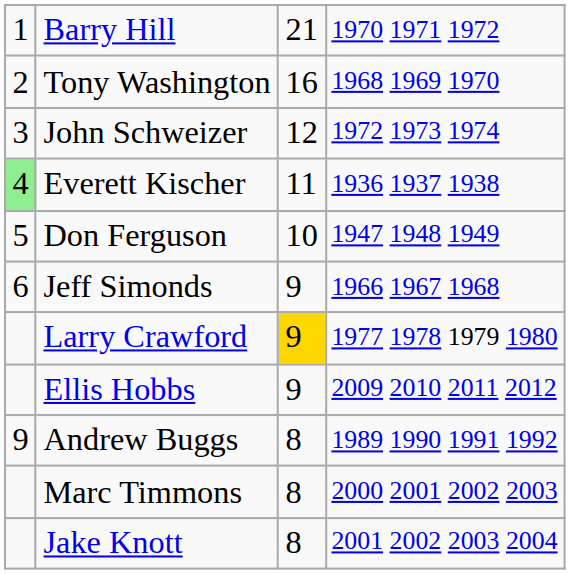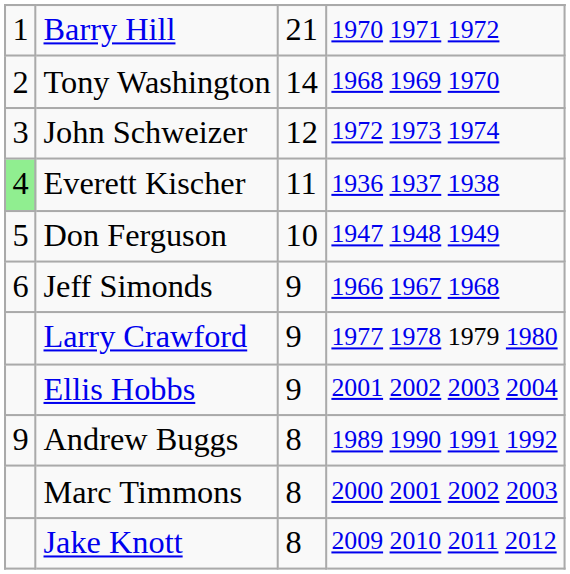Tony Washington | column 3: 16 -> 14
Larry Crawford | column 3: gold background -> no background
Ellis Hobbs | column 4: 2009 2010 2011 2012 -> 2001 2002 2003 2004
Jake Knott | column 4: 2001 2002 2003 2004 -> 2009 2010 2011 2012
